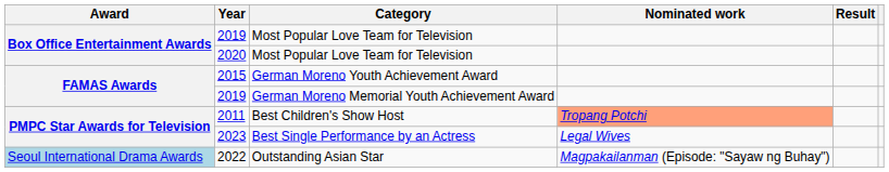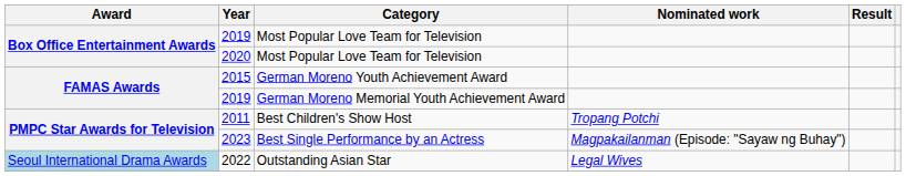2011 | Nominated work: lightsalmon background -> no background
2023 | Nominated work: Legal Wives -> Magpakailanman (Episode: "Sayaw ng Buhay")
2022 | Nominated work: Magpakailanman (Episode: "Sayaw ng Buhay") -> Legal Wives
